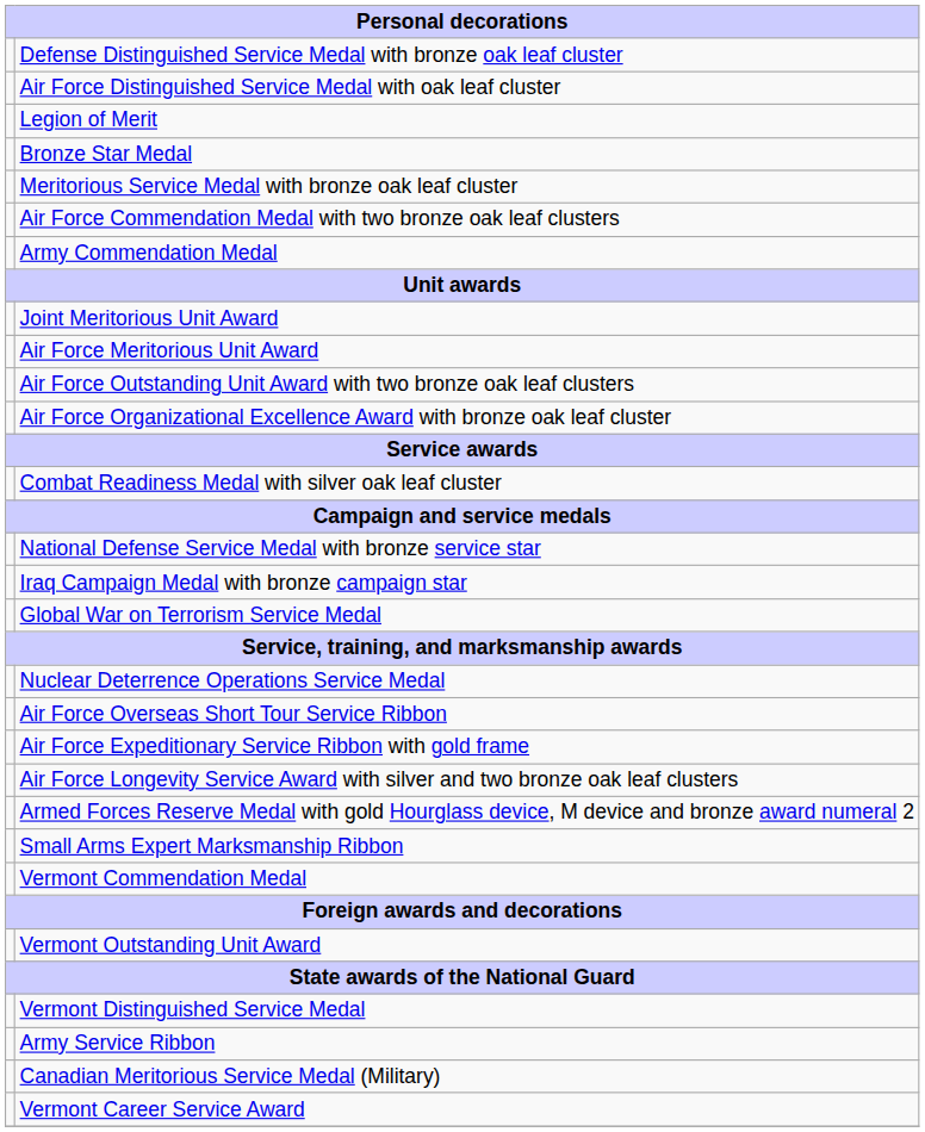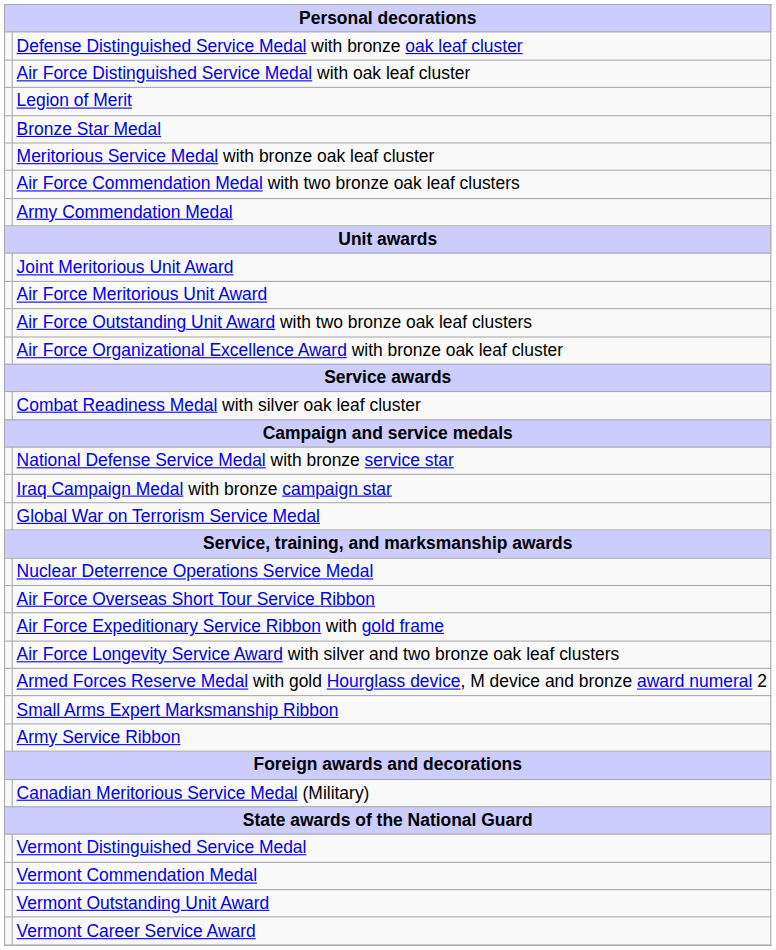rows swapped: Army Service Ribbon <-> Vermont Commendation Medal
rows swapped: Canadian Meritorious Service Medal (Military) <-> Vermont Outstanding Unit Award
